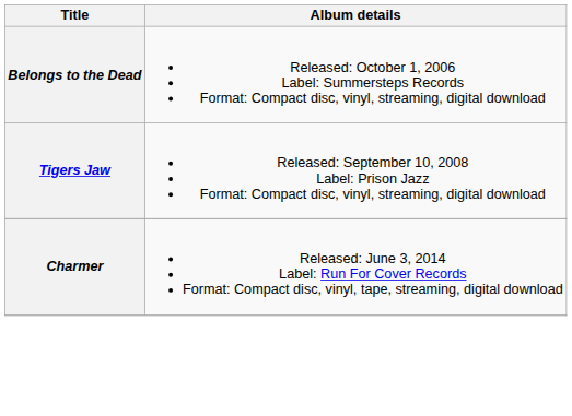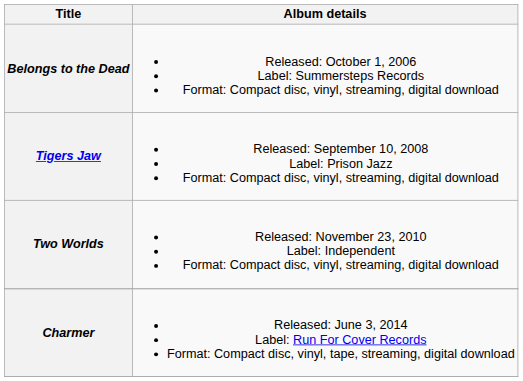+ row: Two Worlds | Released: November 23, 2010 Label: Independent Format: Compact disc, vinyl, streaming, digital download
